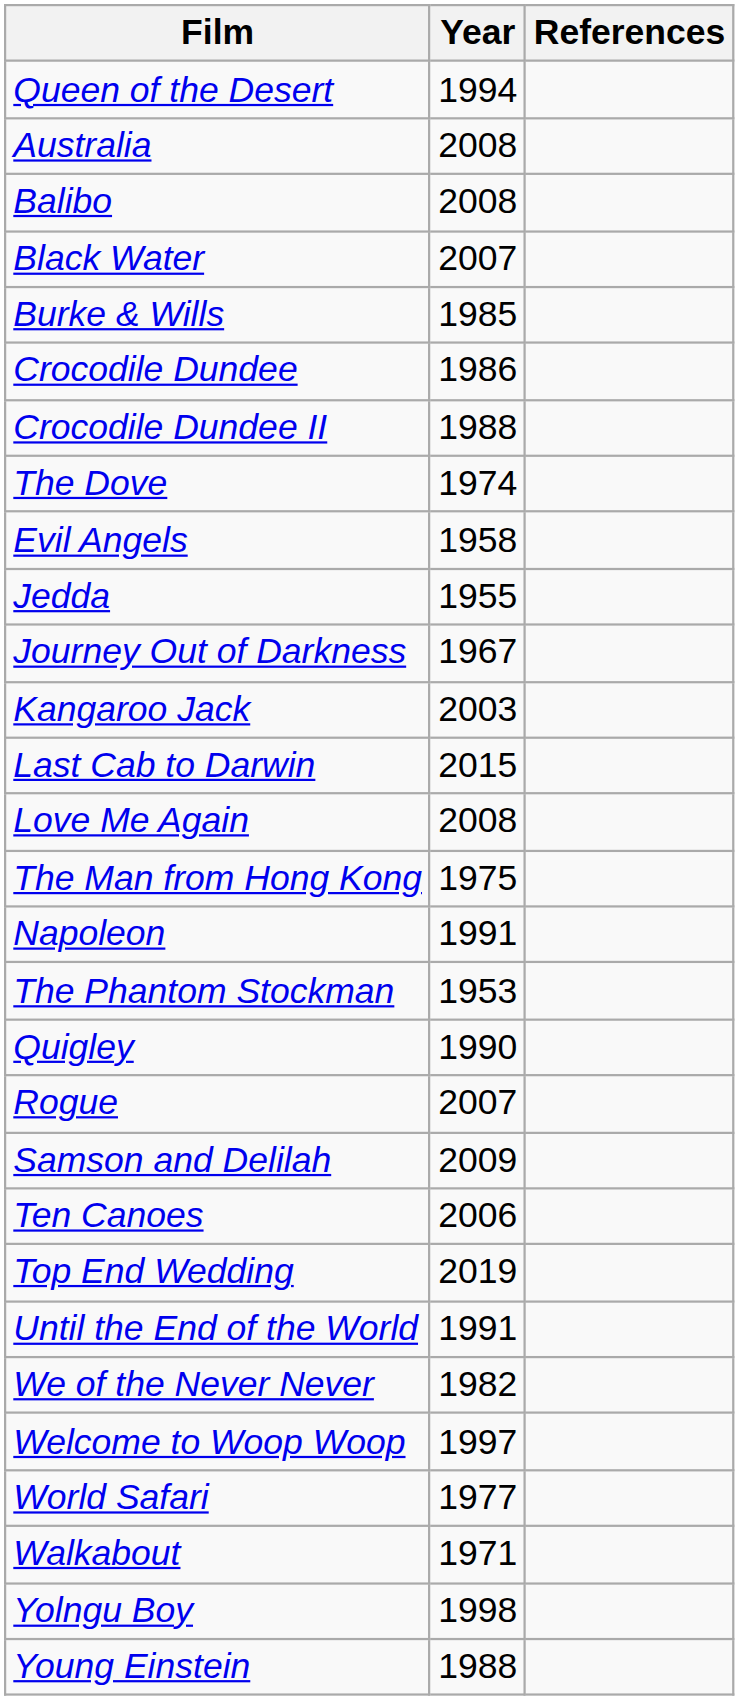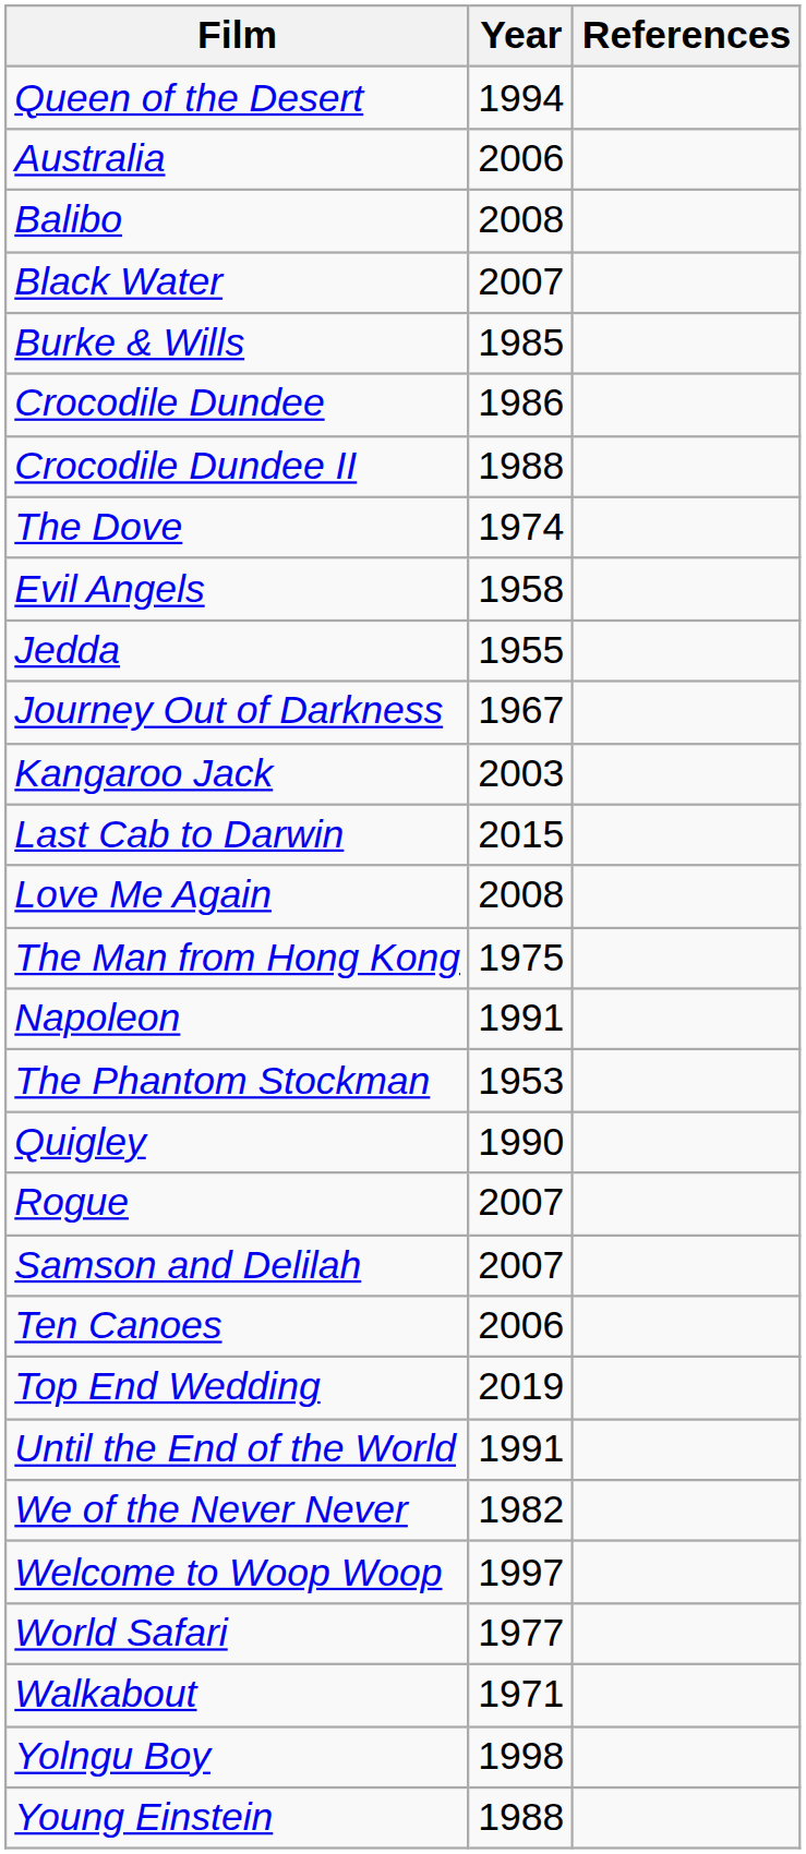Australia | Year: 2008 -> 2006
Samson and Delilah | Year: 2009 -> 2007
